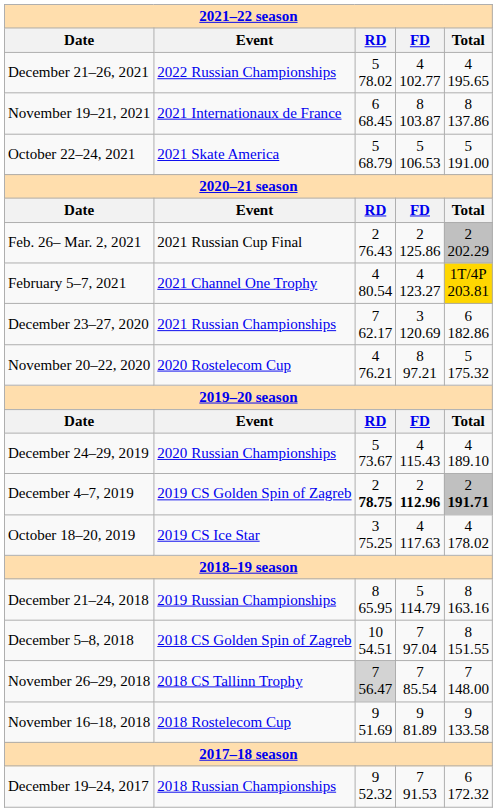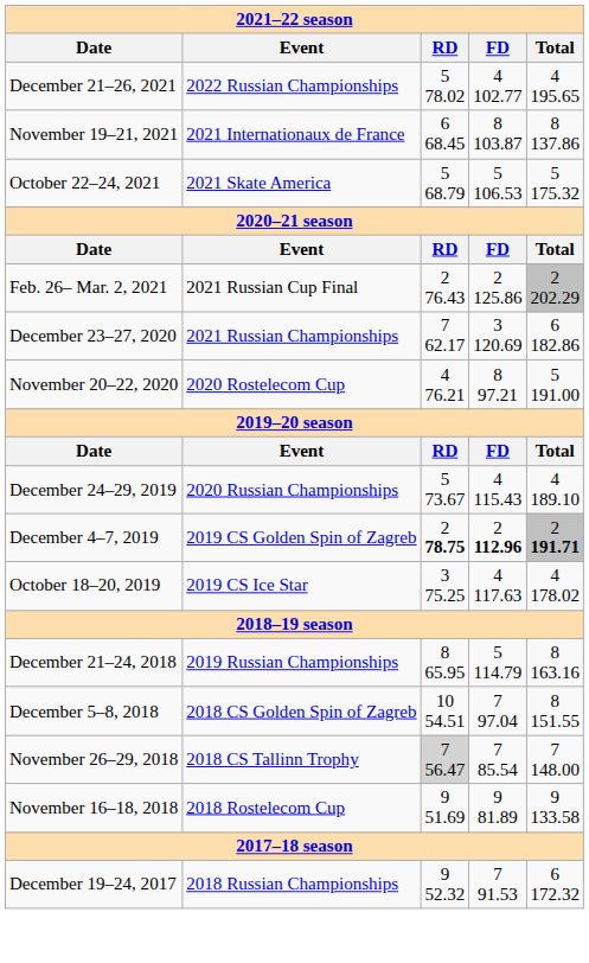October 22–24, 2021 | column 5: 5 191.00 -> 5 175.32
- row: February 5–7, 2021 | 2021 Channel One Trophy | 4 80.54 | 4 123.27 | 1T/4P 203.81
November 20–22, 2020 | column 5: 5 175.32 -> 5 191.00
